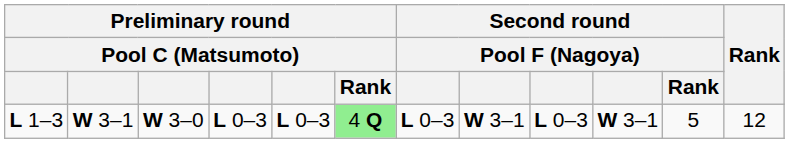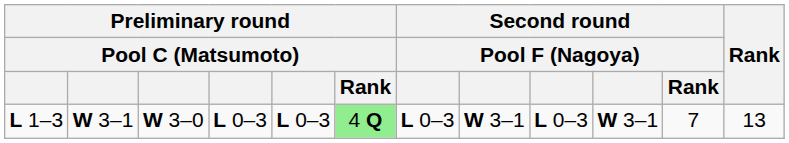L 1–3 | Second round / Pool F (Nagoya) / Rank: 5 -> 7
L 1–3 | Rank: 12 -> 13
